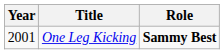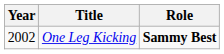One Leg Kicking | Year: 2001 -> 2002
